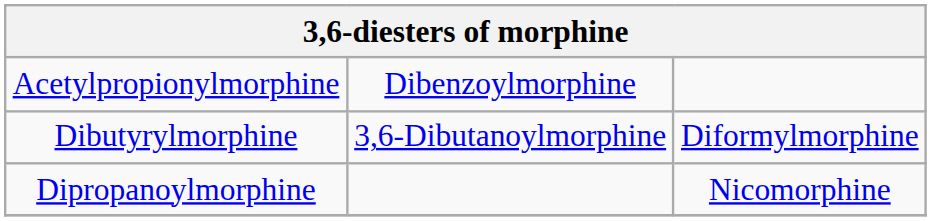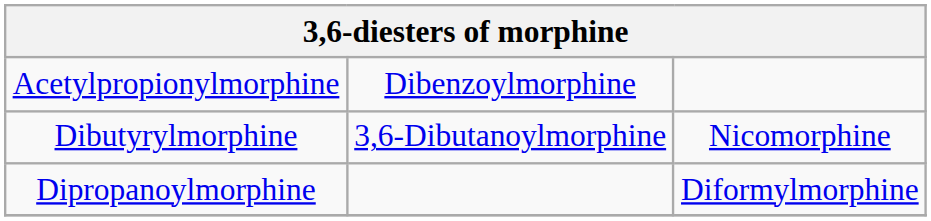Dibutyrylmorphine | column 3: Diformylmorphine -> Nicomorphine
Dipropanoylmorphine | column 3: Nicomorphine -> Diformylmorphine
